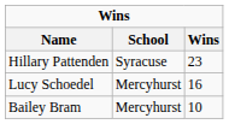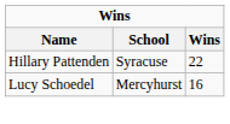Hillary Pattenden | Wins: 23 -> 22
- row: Bailey Bram | Mercyhurst | 10
